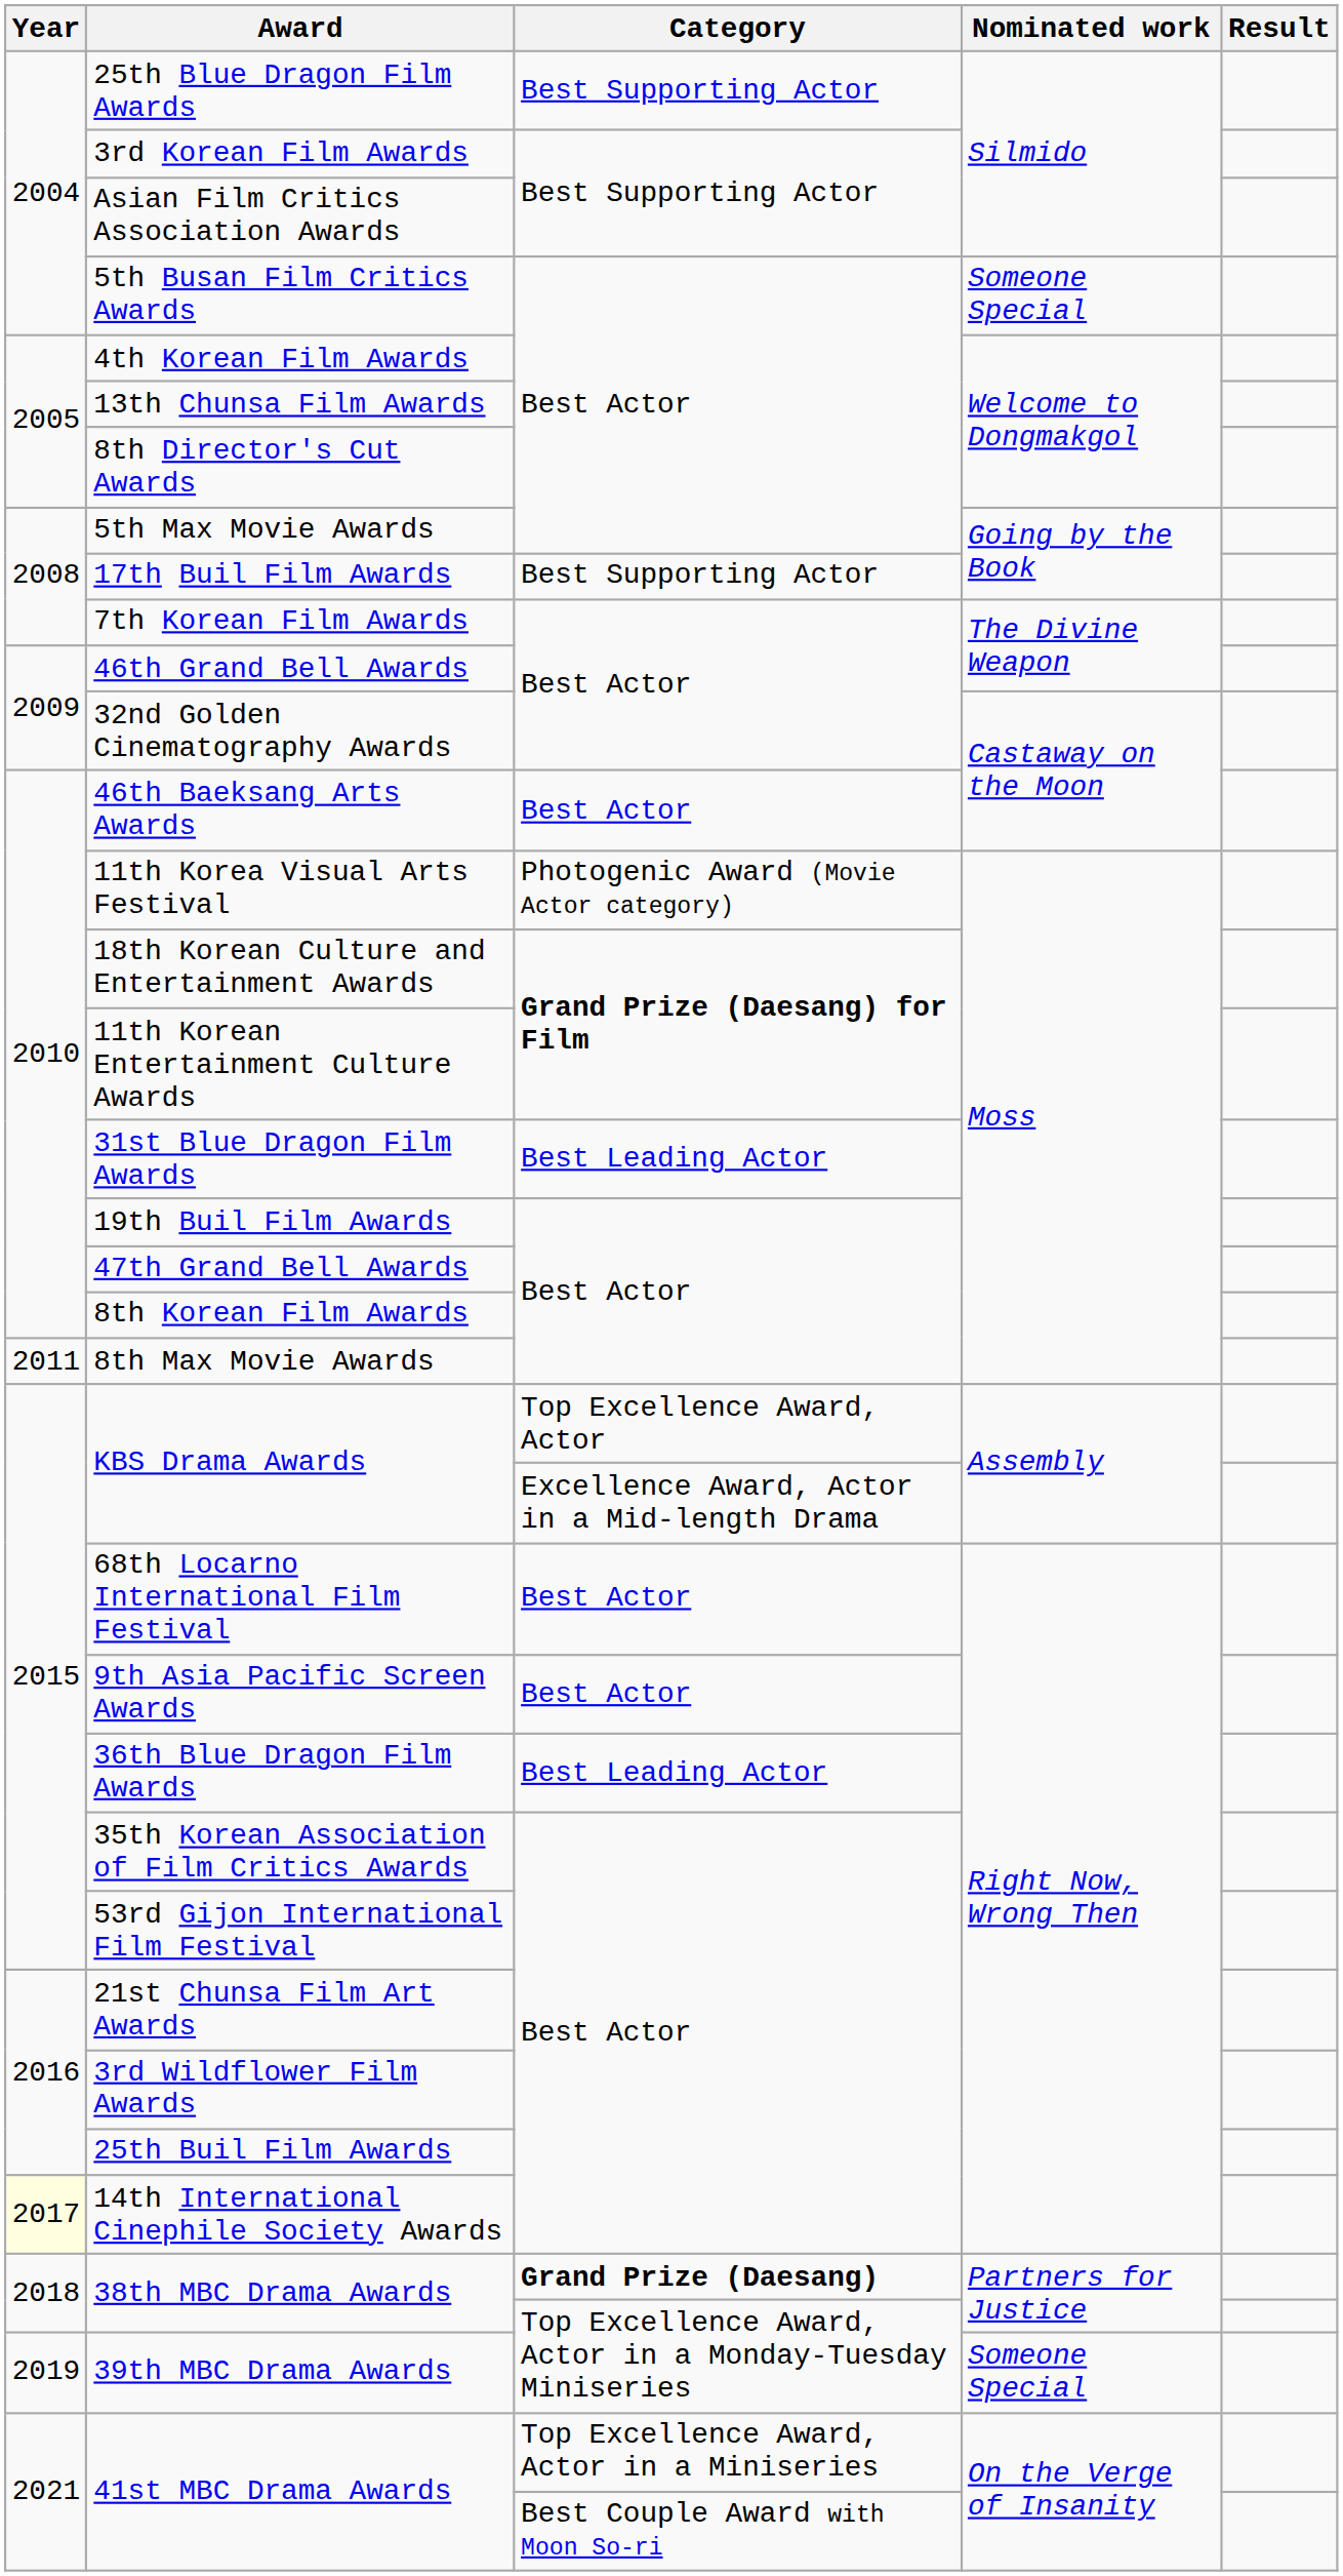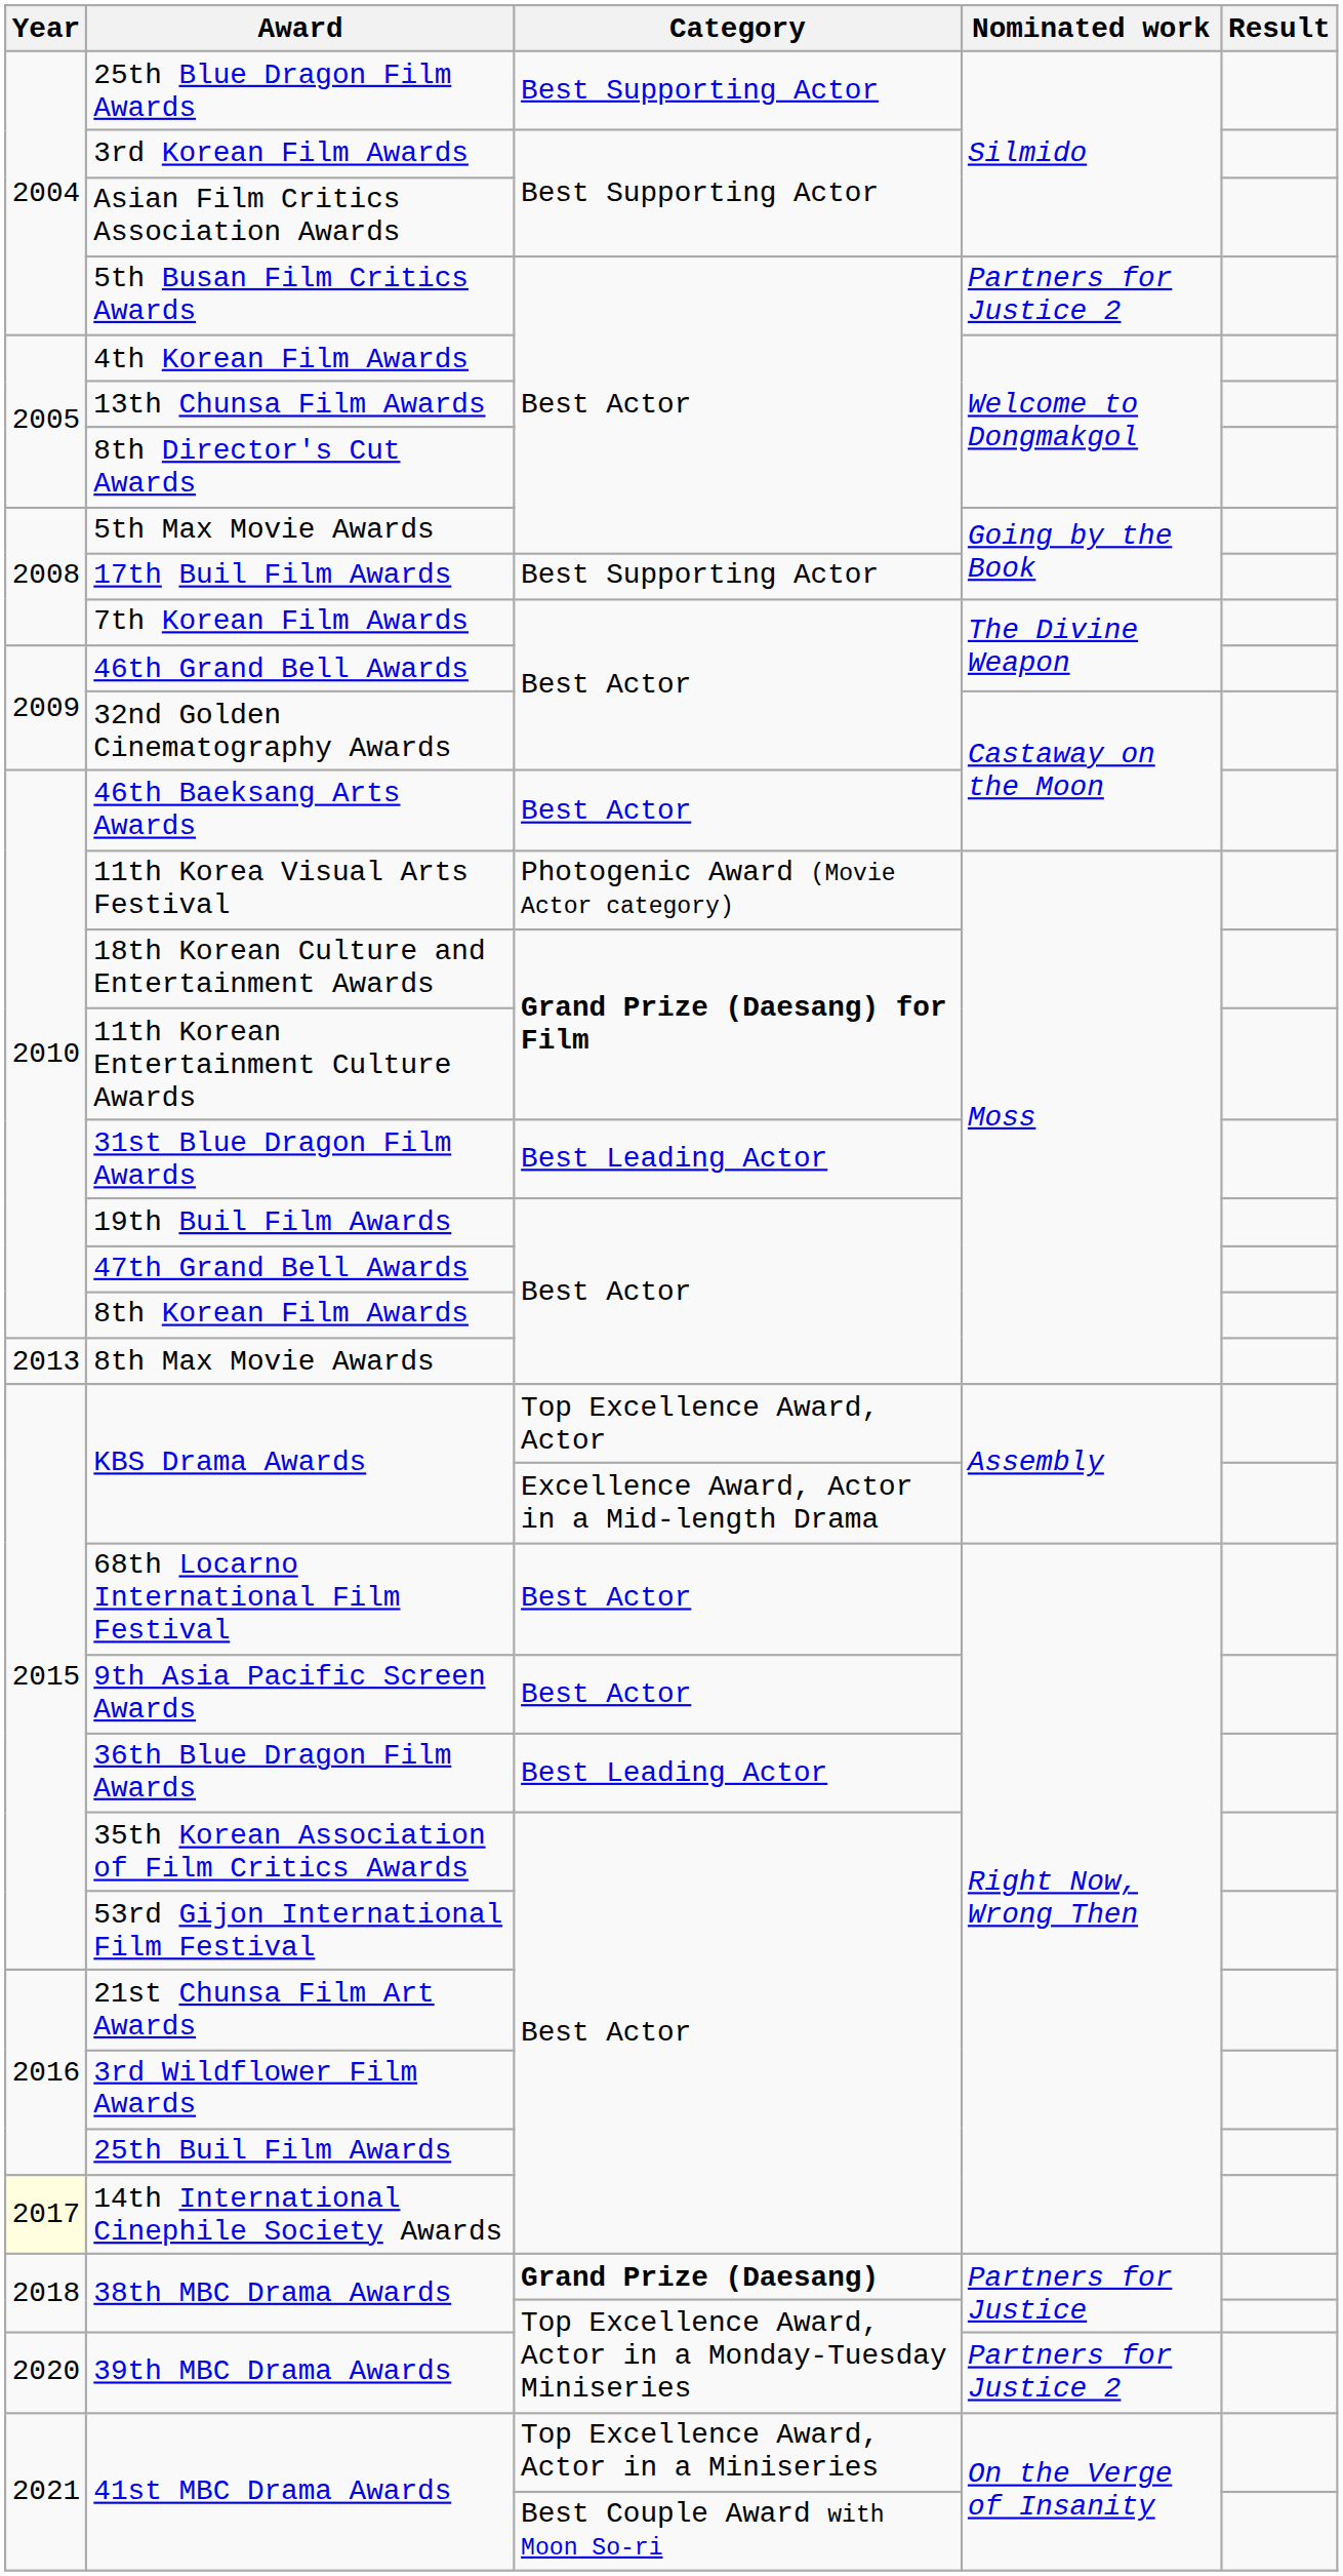5th Busan Film Critics Awards | Nominated work: Someone Special -> Partners for Justice 2
8th Max Movie Awards | Year: 2011 -> 2013
39th MBC Drama Awards | Year: 2019 -> 2020
39th MBC Drama Awards | Nominated work: Someone Special -> Partners for Justice 2
